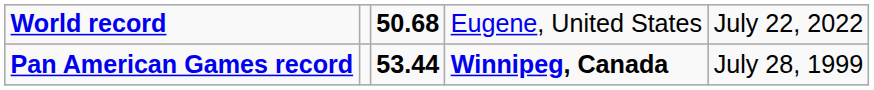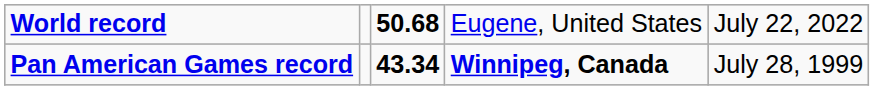Pan American Games record | column 3: 53.44 -> 43.34
